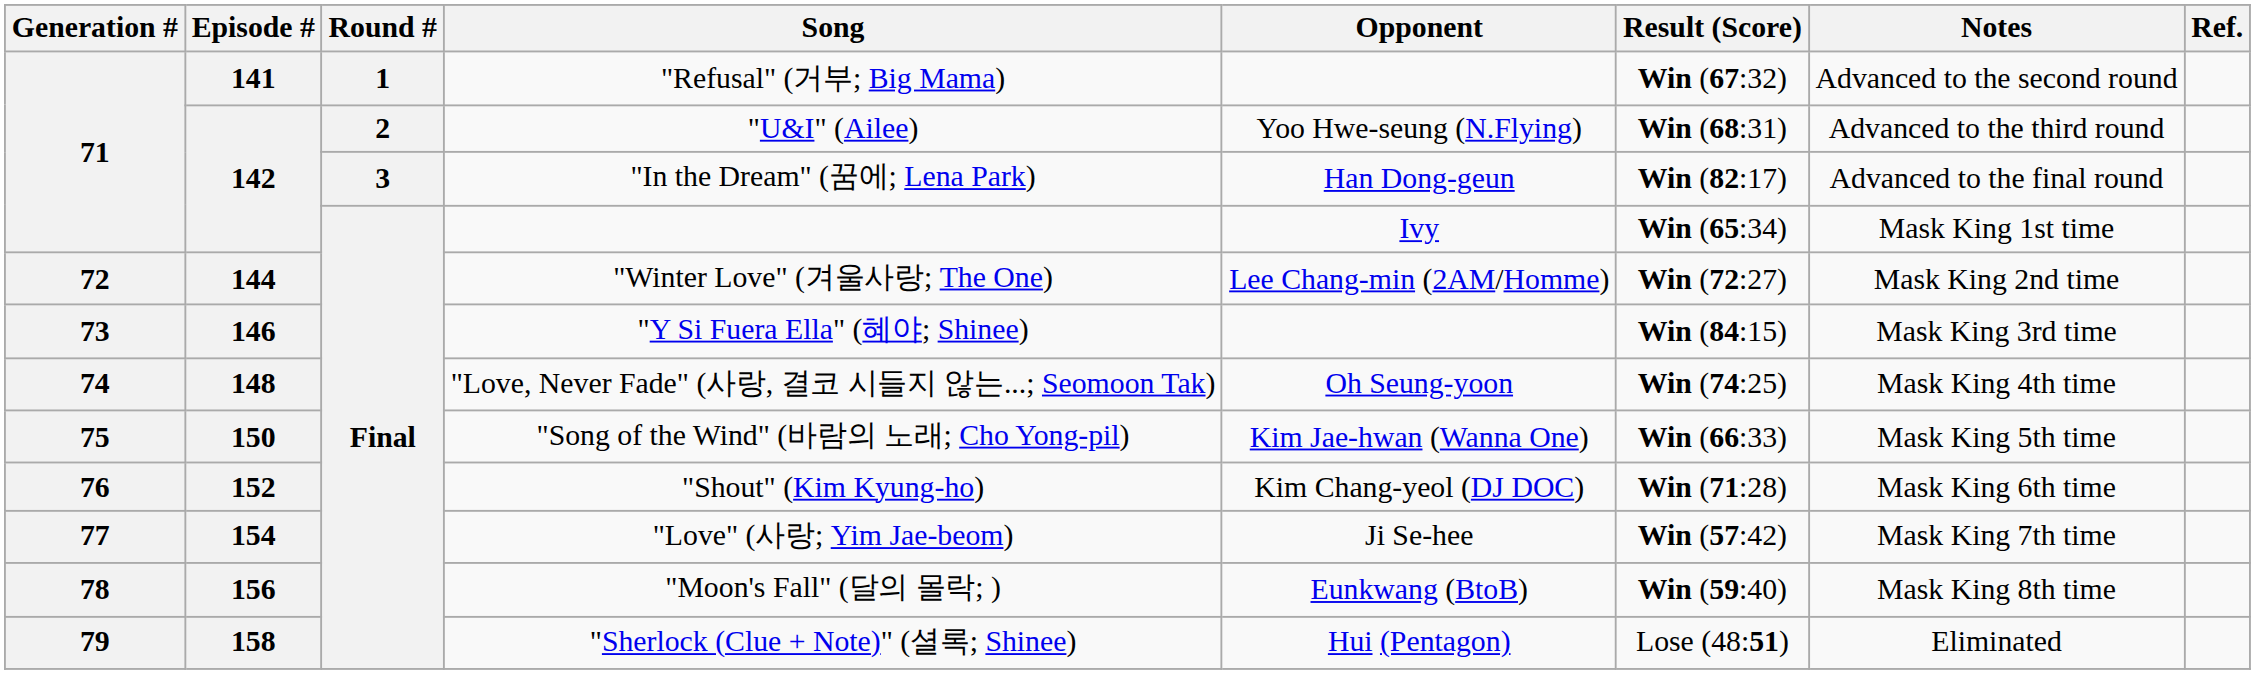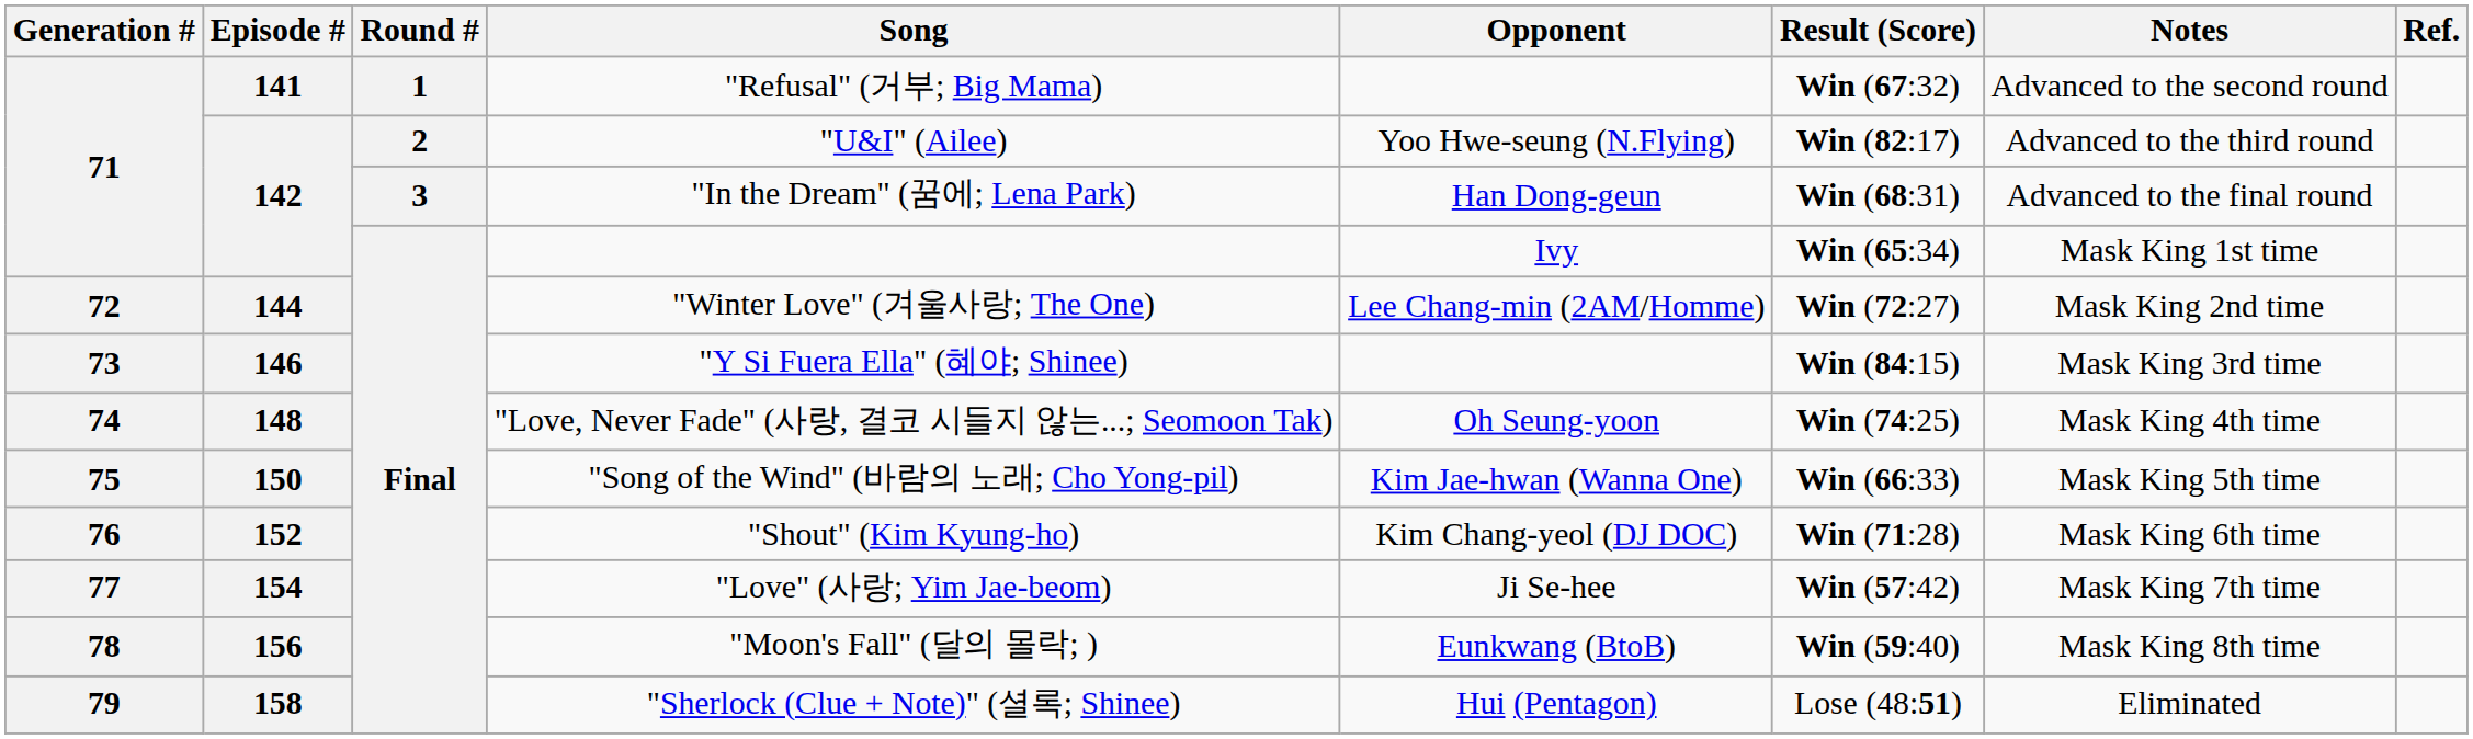"U&I" (Ailee) | Result (Score): Win (68:31) -> Win (82:17)
"In the Dream" (꿈에; Lena Park) | Result (Score): Win (82:17) -> Win (68:31)
